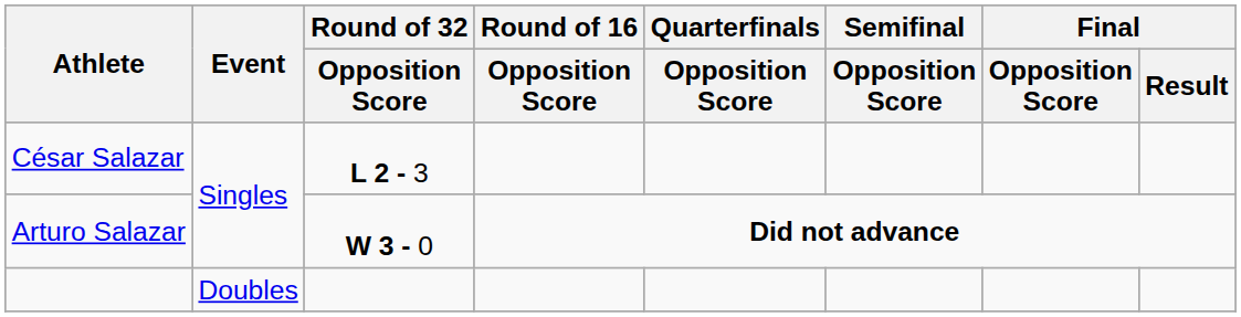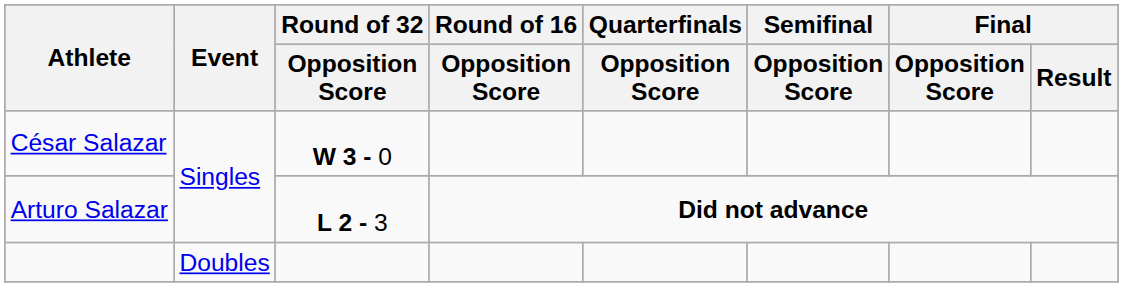César Salazar | Round of 32 / Opposition Score: L 2 - 3 -> W 3 - 0
Arturo Salazar | Round of 32 / Opposition Score: W 3 - 0 -> L 2 - 3
